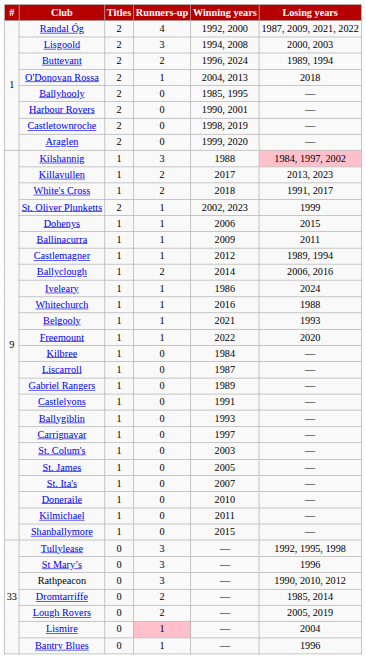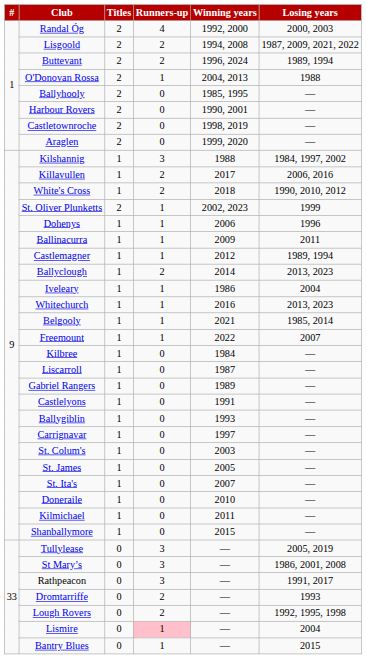Randal Óg | Losing years: 1987, 2009, 2021, 2022 -> 2000, 2003
Lisgoold | Runners-up: 3 -> 2
Lisgoold | Losing years: 2000, 2003 -> 1987, 2009, 2021, 2022
O'Donovan Rossa | Losing years: 2018 -> 1988
Kilshannig | Losing years: pink background -> no background
Killavullen | Losing years: 2013, 2023 -> 2006, 2016
White's Cross | Losing years: 1991, 2017 -> 1990, 2010, 2012
Dohenys | Losing years: 2015 -> 1996
Ballyclough | Losing years: 2006, 2016 -> 2013, 2023
Iveleary | Losing years: 2024 -> 2004
Whitechurch | Losing years: 1988 -> 2013, 2023
Belgooly | Losing years: 1993 -> 1985, 2014
Freemount | Losing years: 2020 -> 2007
Tullylease | Losing years: 1992, 1995, 1998 -> 2005, 2019
St Mary’s | Losing years: 1996 -> 1986, 2001, 2008
Rathpeacon | Losing years: 1990, 2010, 2012 -> 1991, 2017
Dromtarriffe | Losing years: 1985, 2014 -> 1993
Lough Rovers | Losing years: 2005, 2019 -> 1992, 1995, 1998
Bantry Blues | Losing years: 1996 -> 2015
